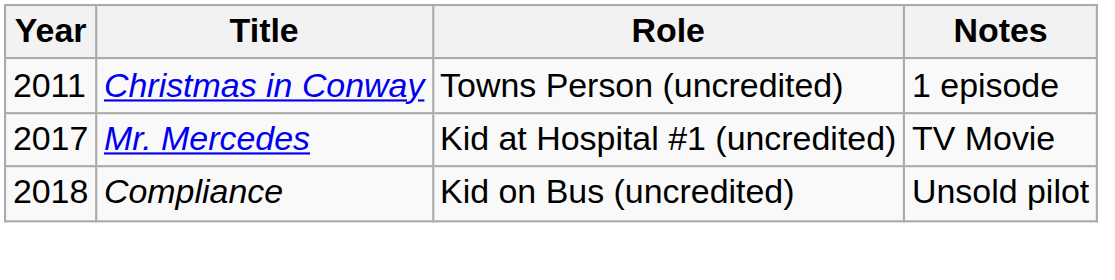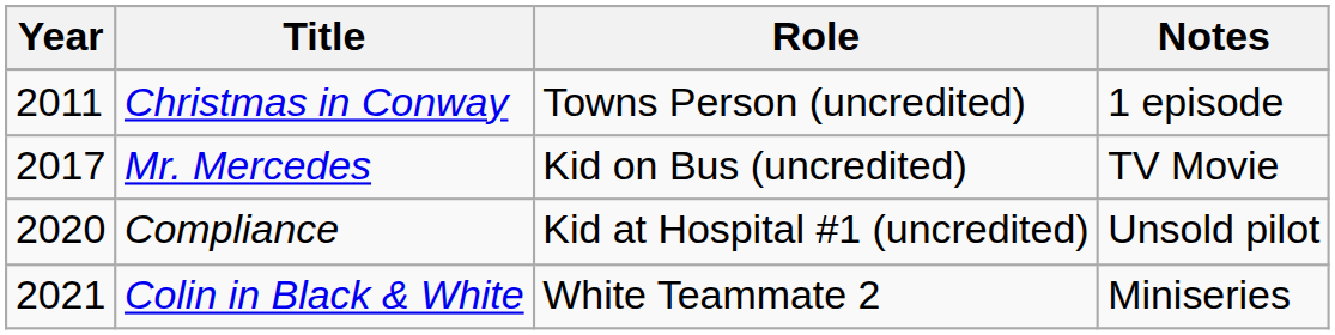Mr. Mercedes | Role: Kid at Hospital #1 (uncredited) -> Kid on Bus (uncredited)
Compliance | Year: 2018 -> 2020
Compliance | Role: Kid on Bus (uncredited) -> Kid at Hospital #1 (uncredited)
+ row: 2021 | Colin in Black & White | White Teammate 2 | Miniseries
